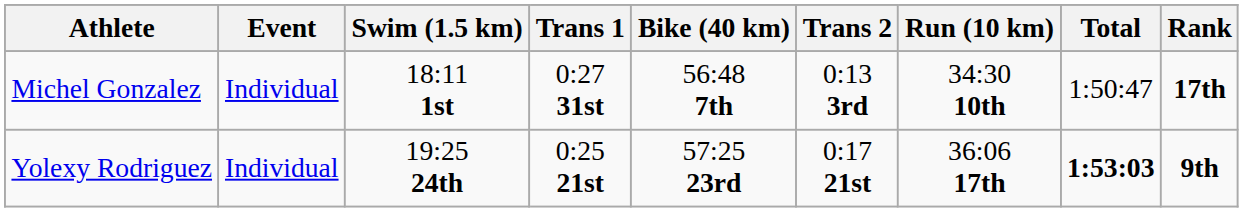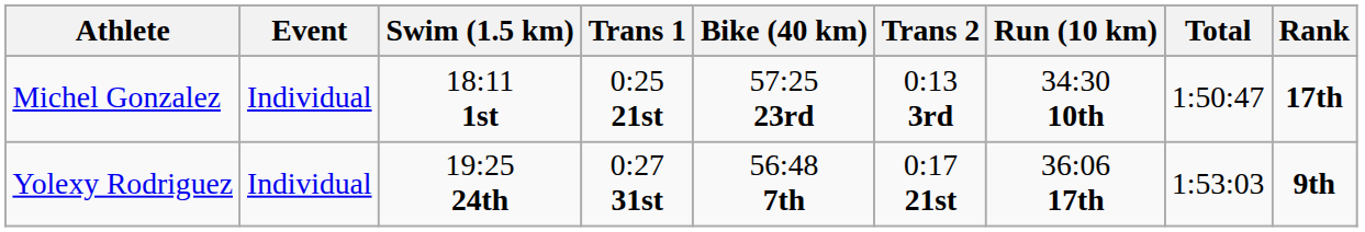Michel Gonzalez | Trans 1: 0:27 31st -> 0:25 21st
Michel Gonzalez | Bike (40 km): 56:48 7th -> 57:25 23rd
Yolexy Rodriguez | Trans 1: 0:25 21st -> 0:27 31st
Yolexy Rodriguez | Bike (40 km): 57:25 23rd -> 56:48 7th
Yolexy Rodriguez | Total: bold -> normal
